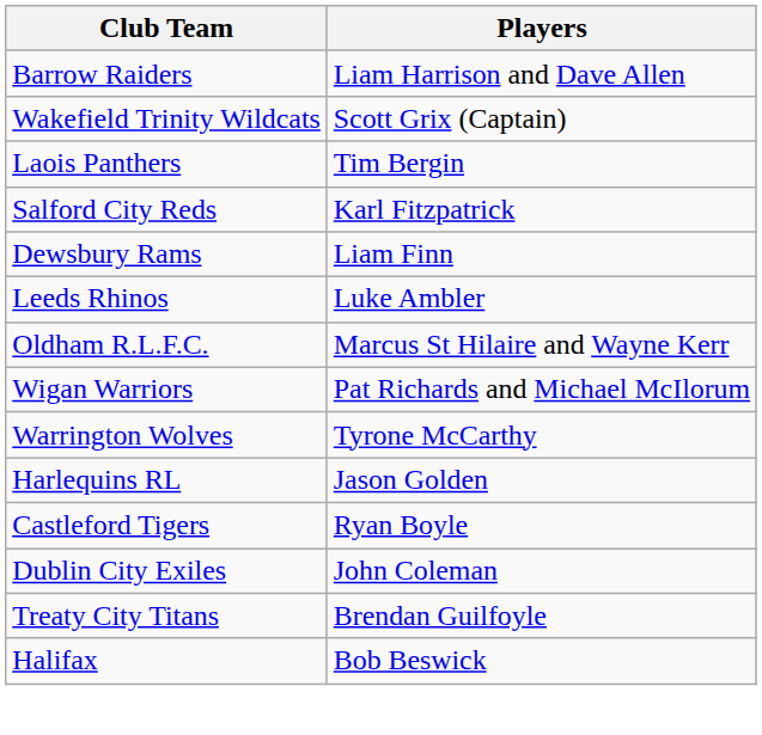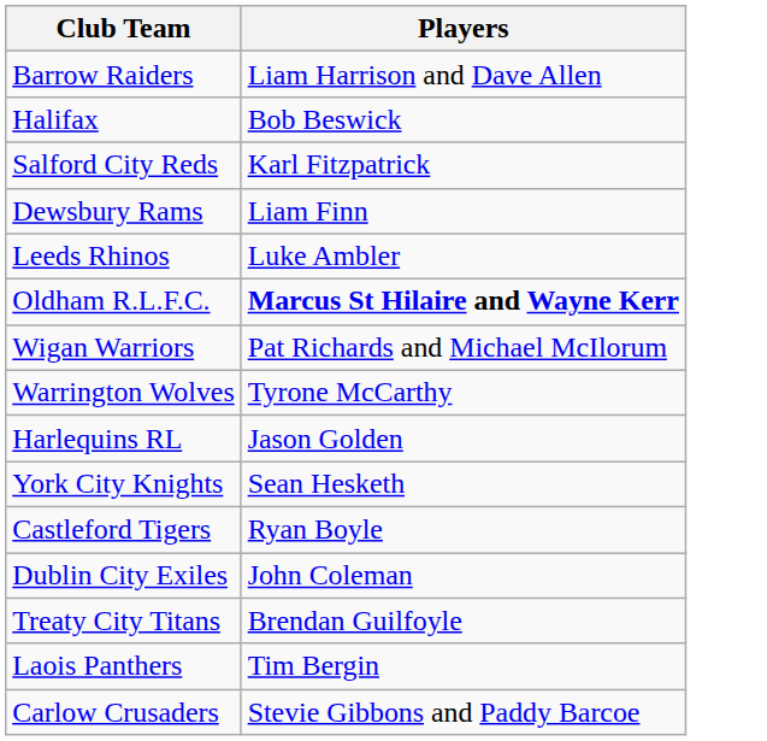- row: Wakefield Trinity Wildcats | Scott Grix (Captain)
rows swapped: Halifax <-> Laois Panthers
Oldham R.L.F.C. | Players: normal -> bold
+ row: York City Knights | Sean Hesketh
+ row: Carlow Crusaders | Stevie Gibbons and Paddy Barcoe
